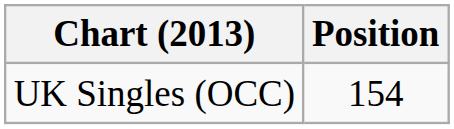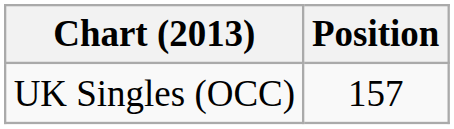UK Singles (OCC) | Position: 154 -> 157
